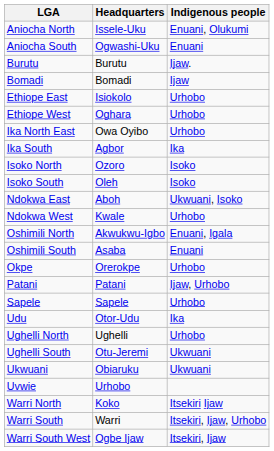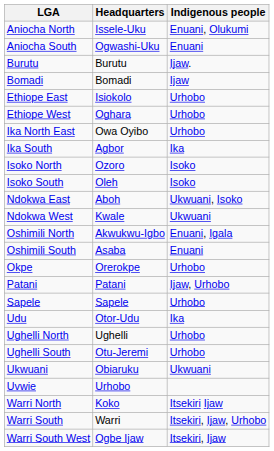Ndokwa West | Indigenous people: Urhobo -> Ukwuani
Ughelli South | Indigenous people: Ukwuani -> Urhobo
